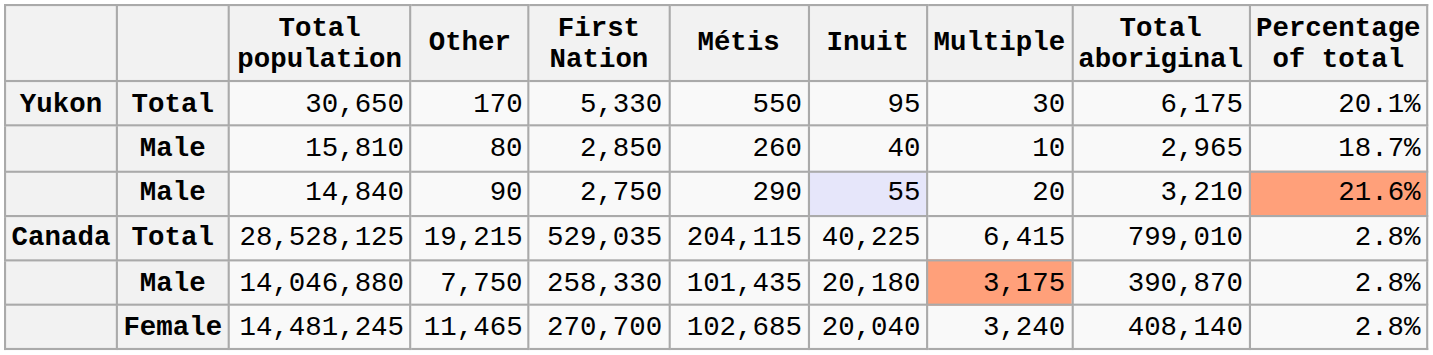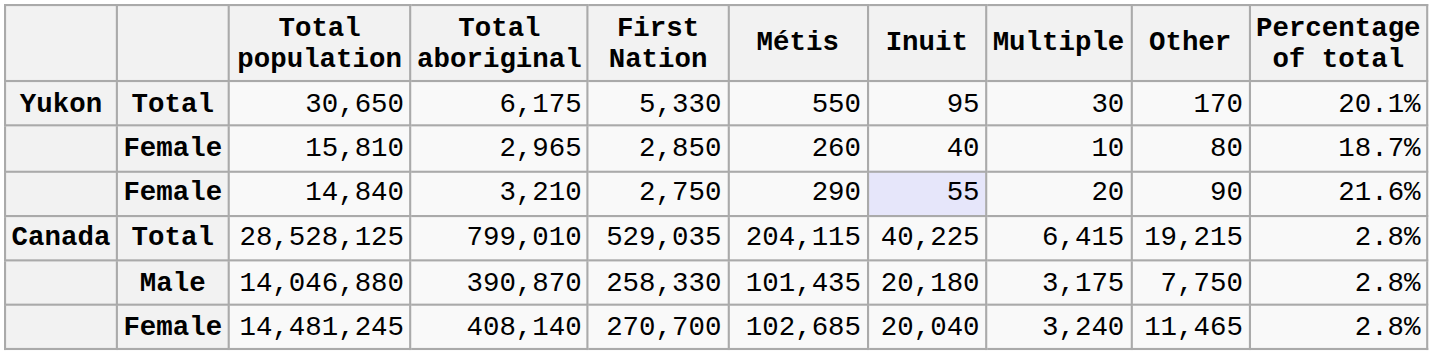columns swapped: Total aboriginal <-> Other
15,810 | column 2: Male -> Female
14,840 | column 2: Male -> Female
14,840 | Percentage of total: lightsalmon background -> no background
14,046,880 | Multiple: lightsalmon background -> no background
